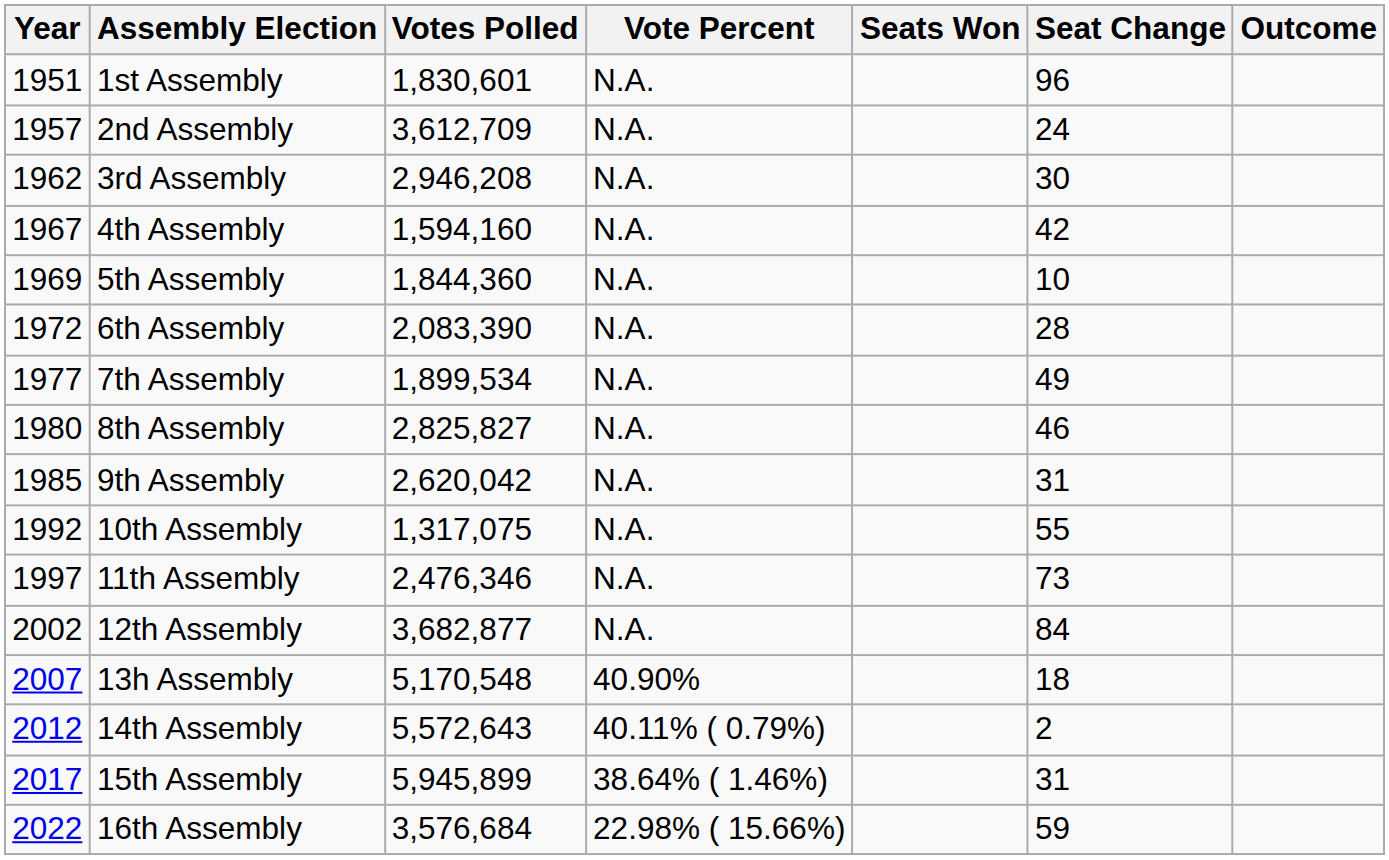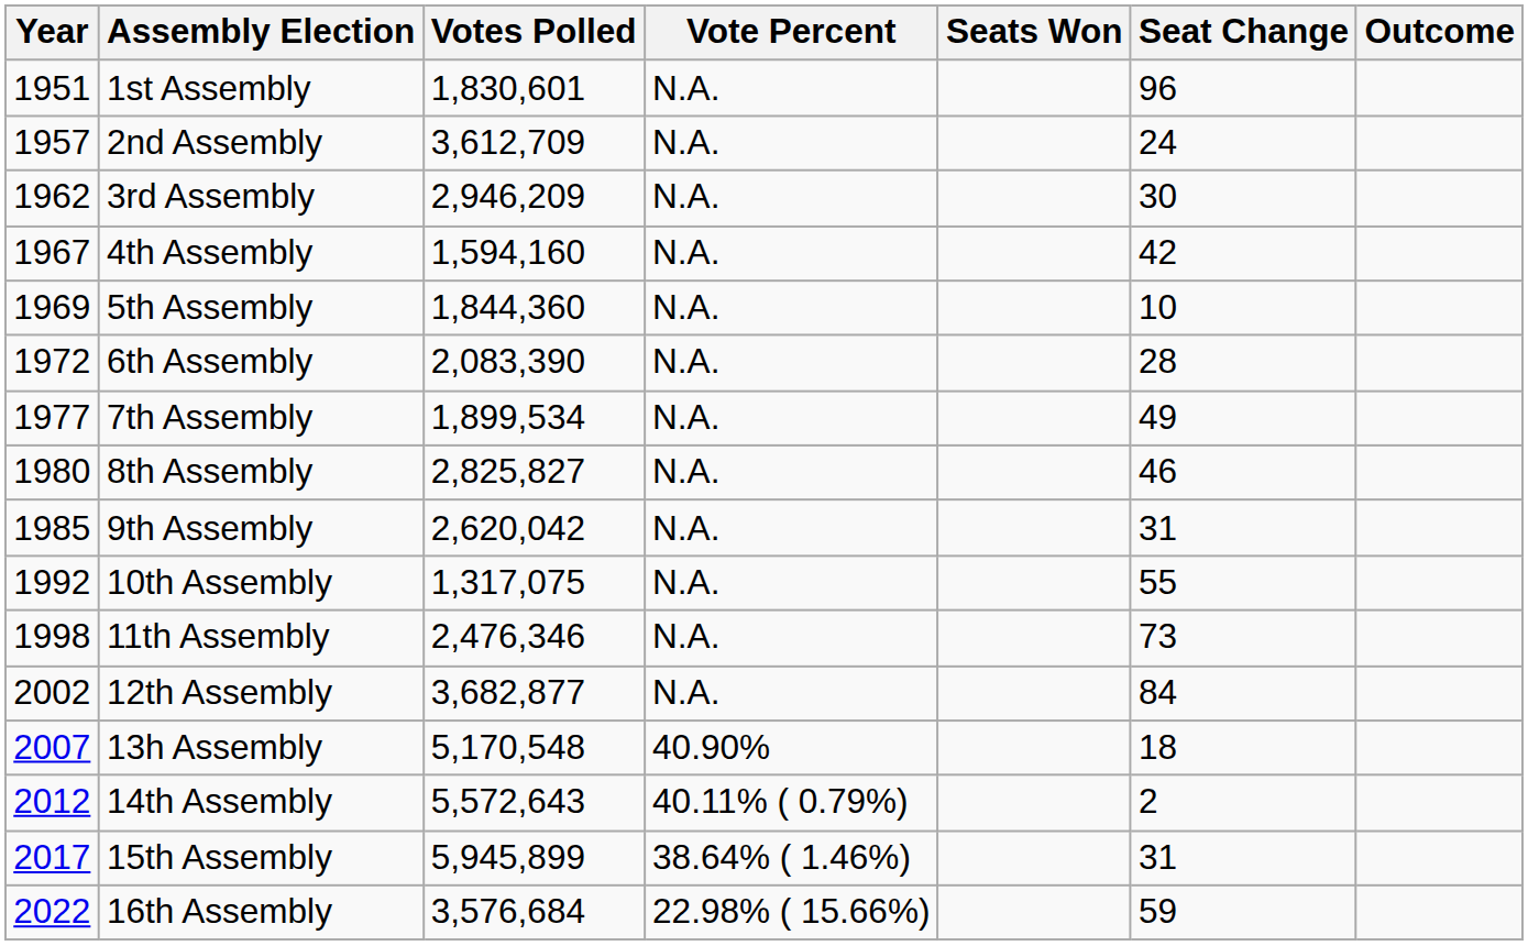3rd Assembly | Votes Polled: 2,946,208 -> 2,946,209
11th Assembly | Year: 1997 -> 1998
